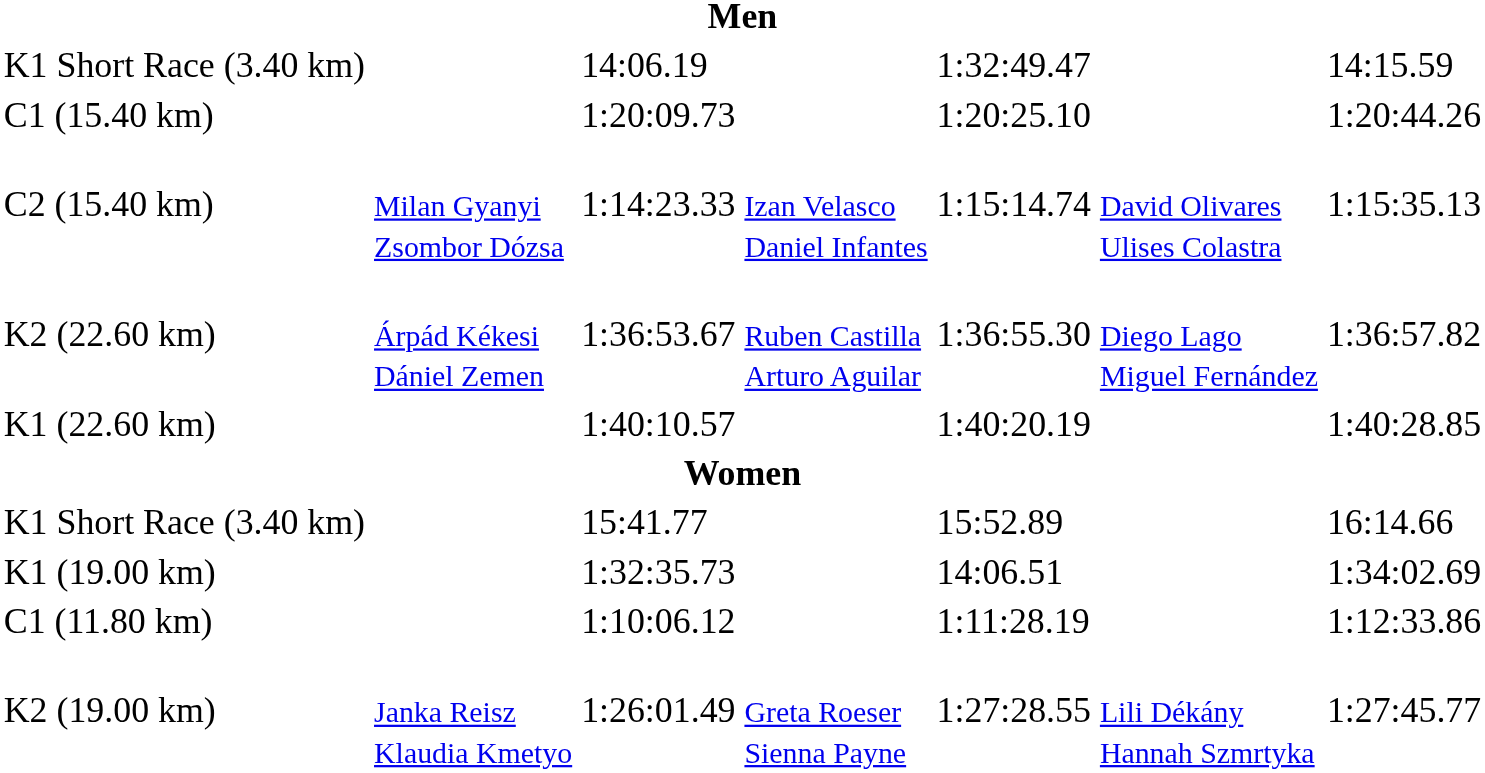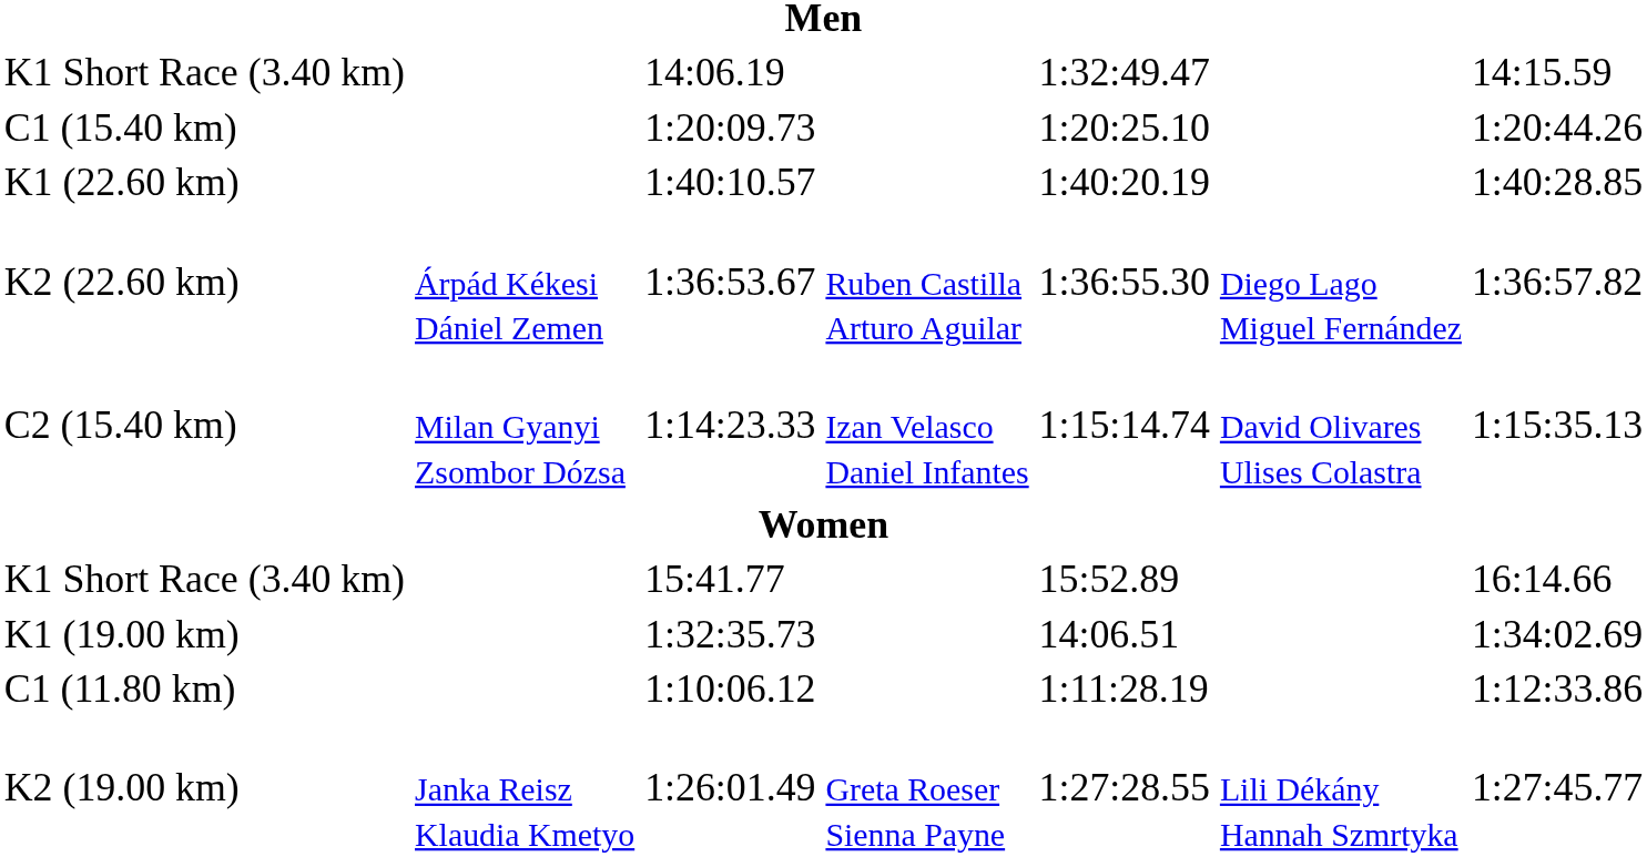rows swapped: 1:40:10.57 <-> 1:14:23.33
